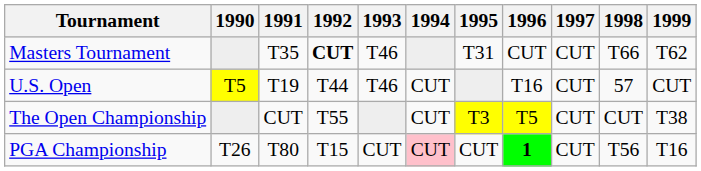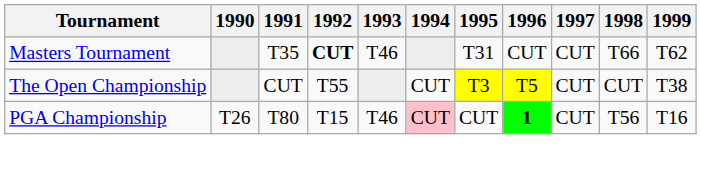- row: U.S. Open | T5 | T19 | T44 | T46 | CUT | T16 | CUT | 57 | CUT
PGA Championship | 1993: CUT -> T46
